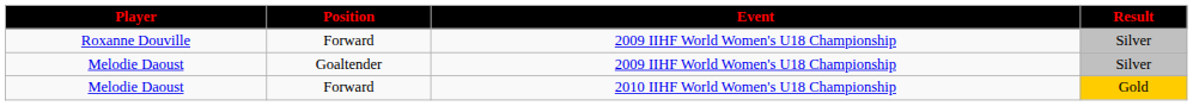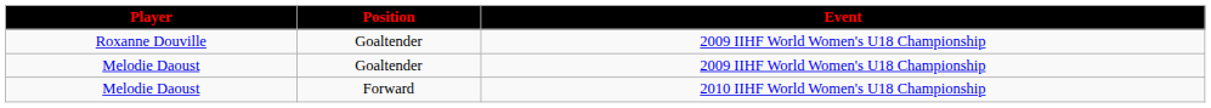- column: Result | Silver | Silver | Gold
Roxanne Douville | Position: Forward -> Goaltender
